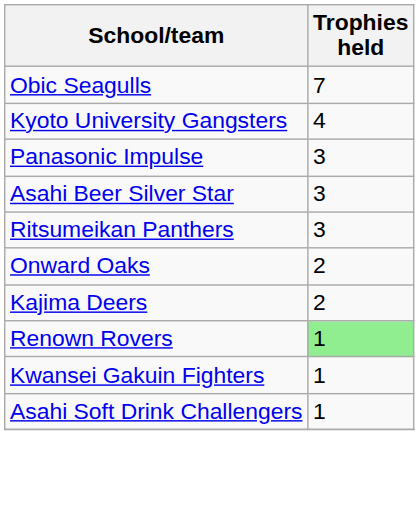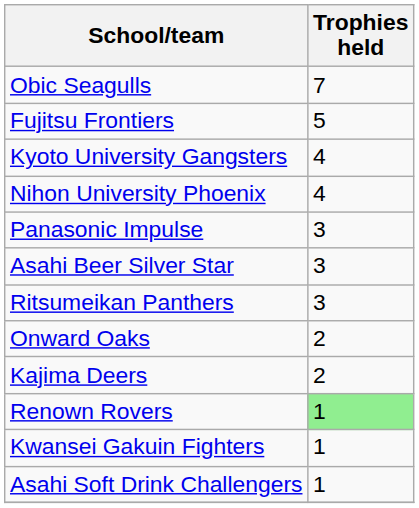+ row: Fujitsu Frontiers | 5
+ row: Nihon University Phoenix | 4
